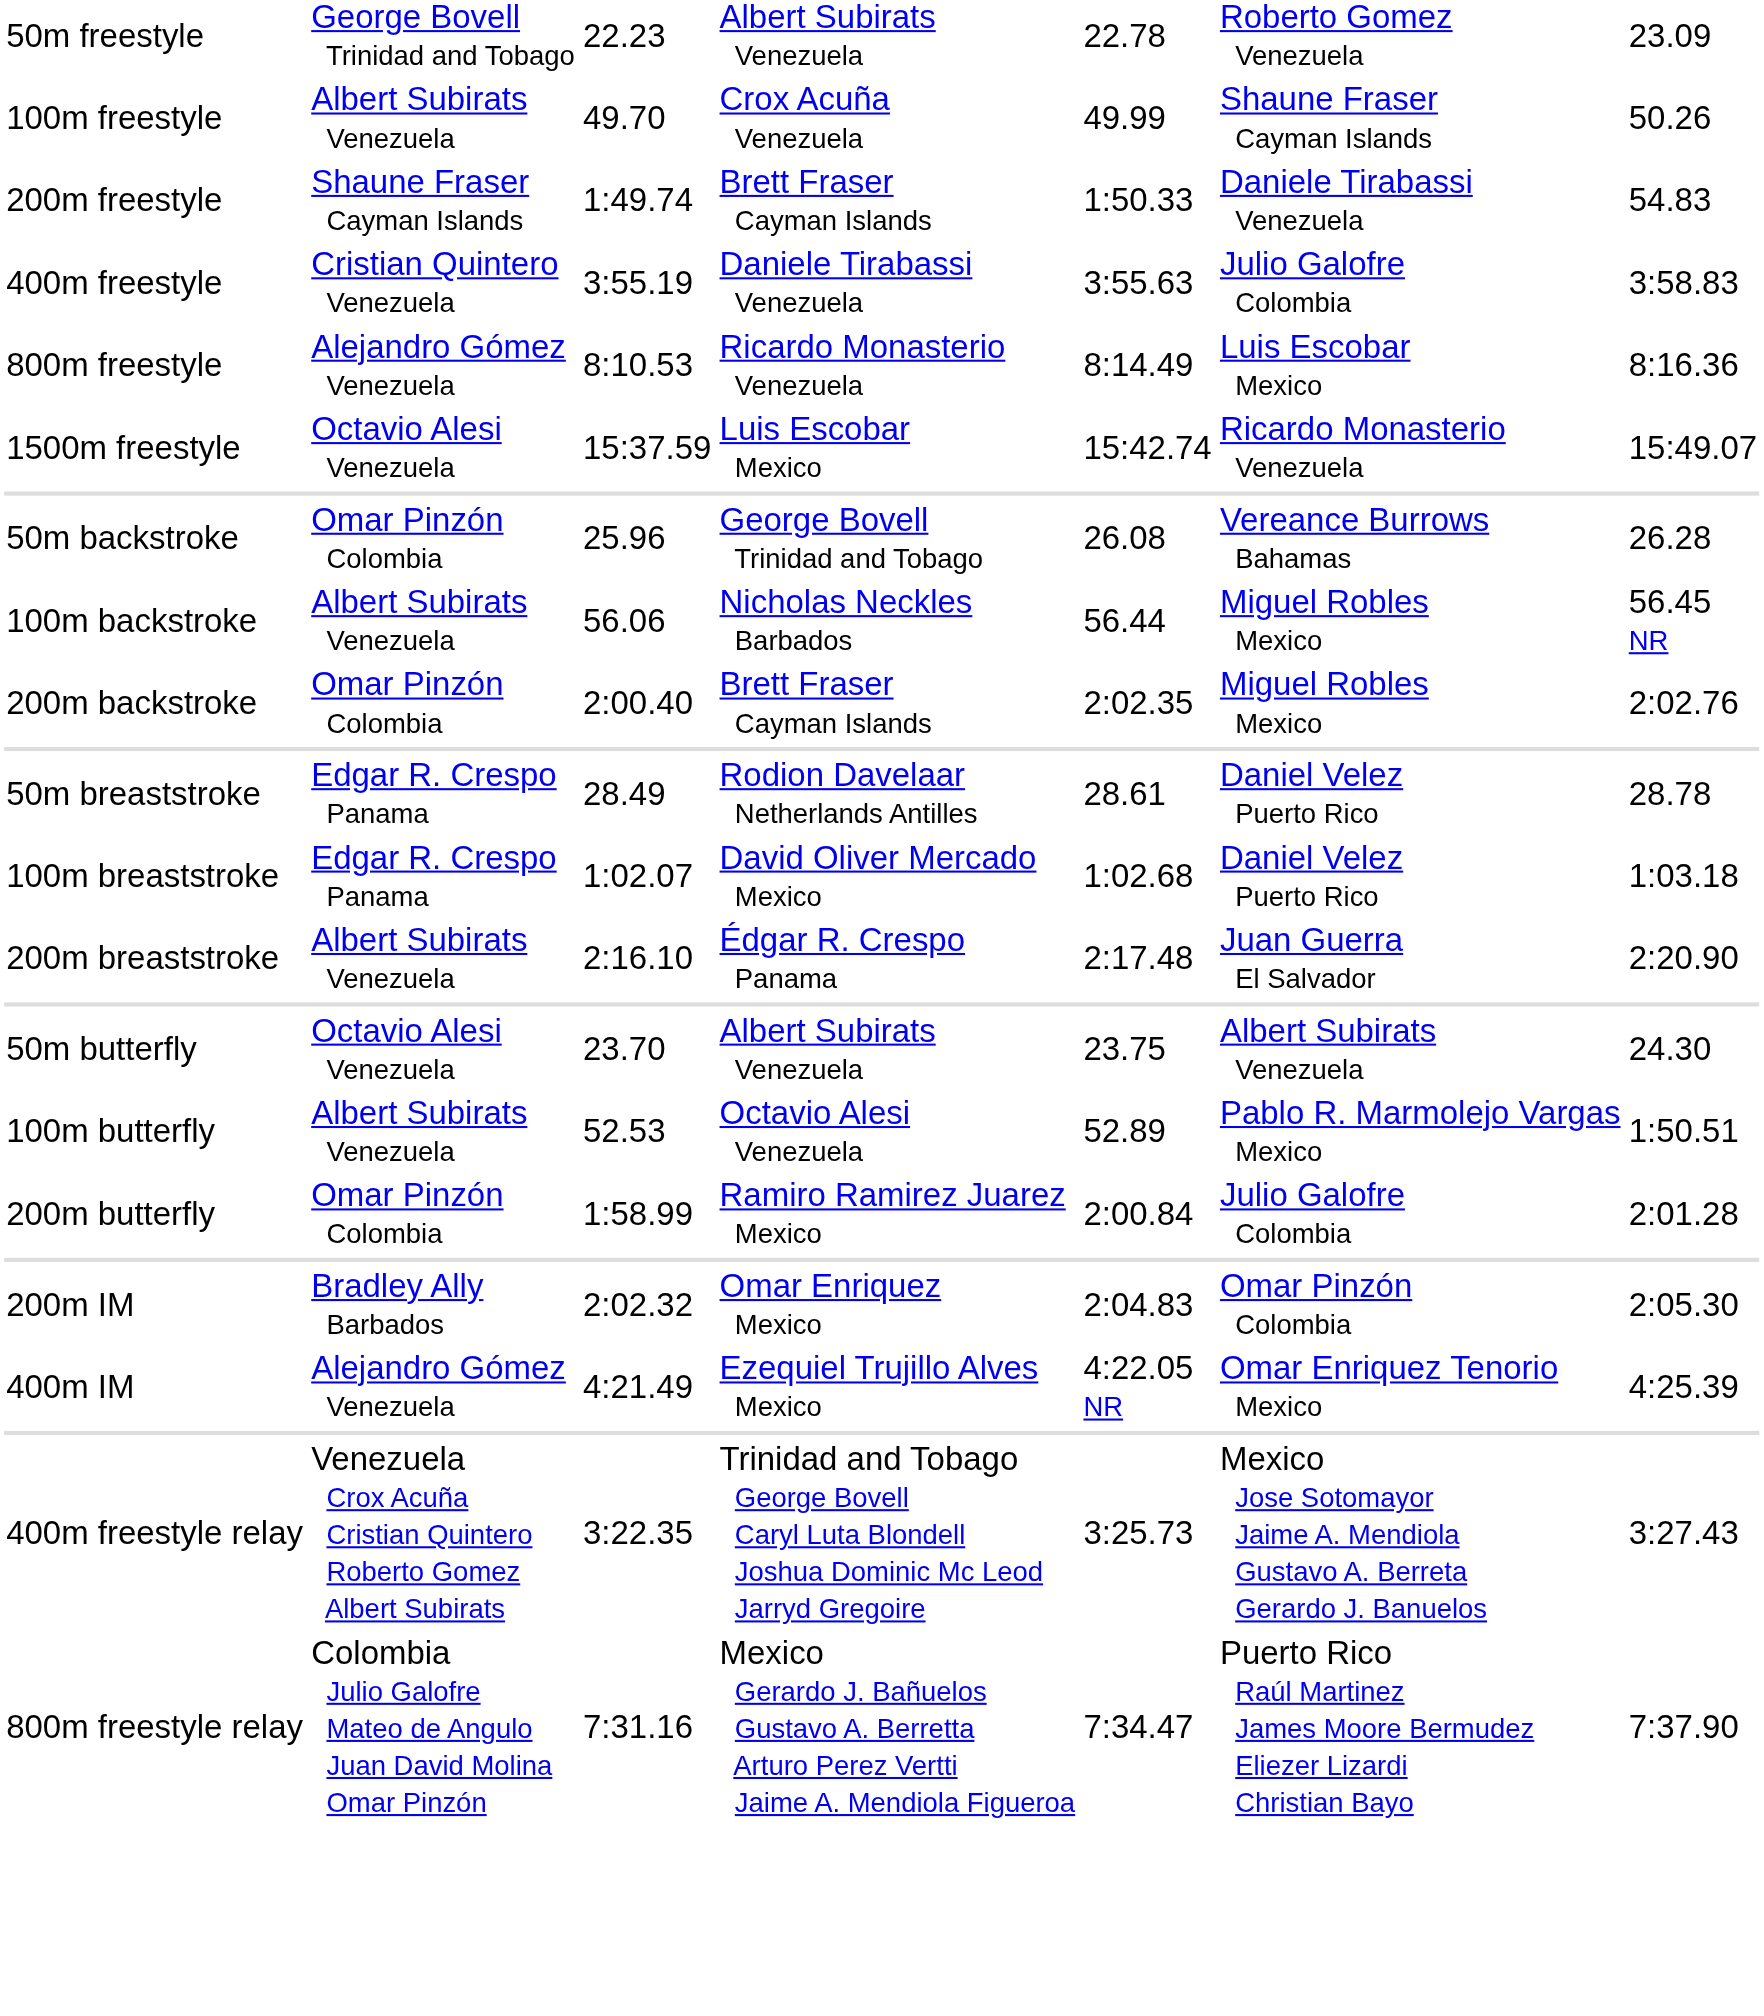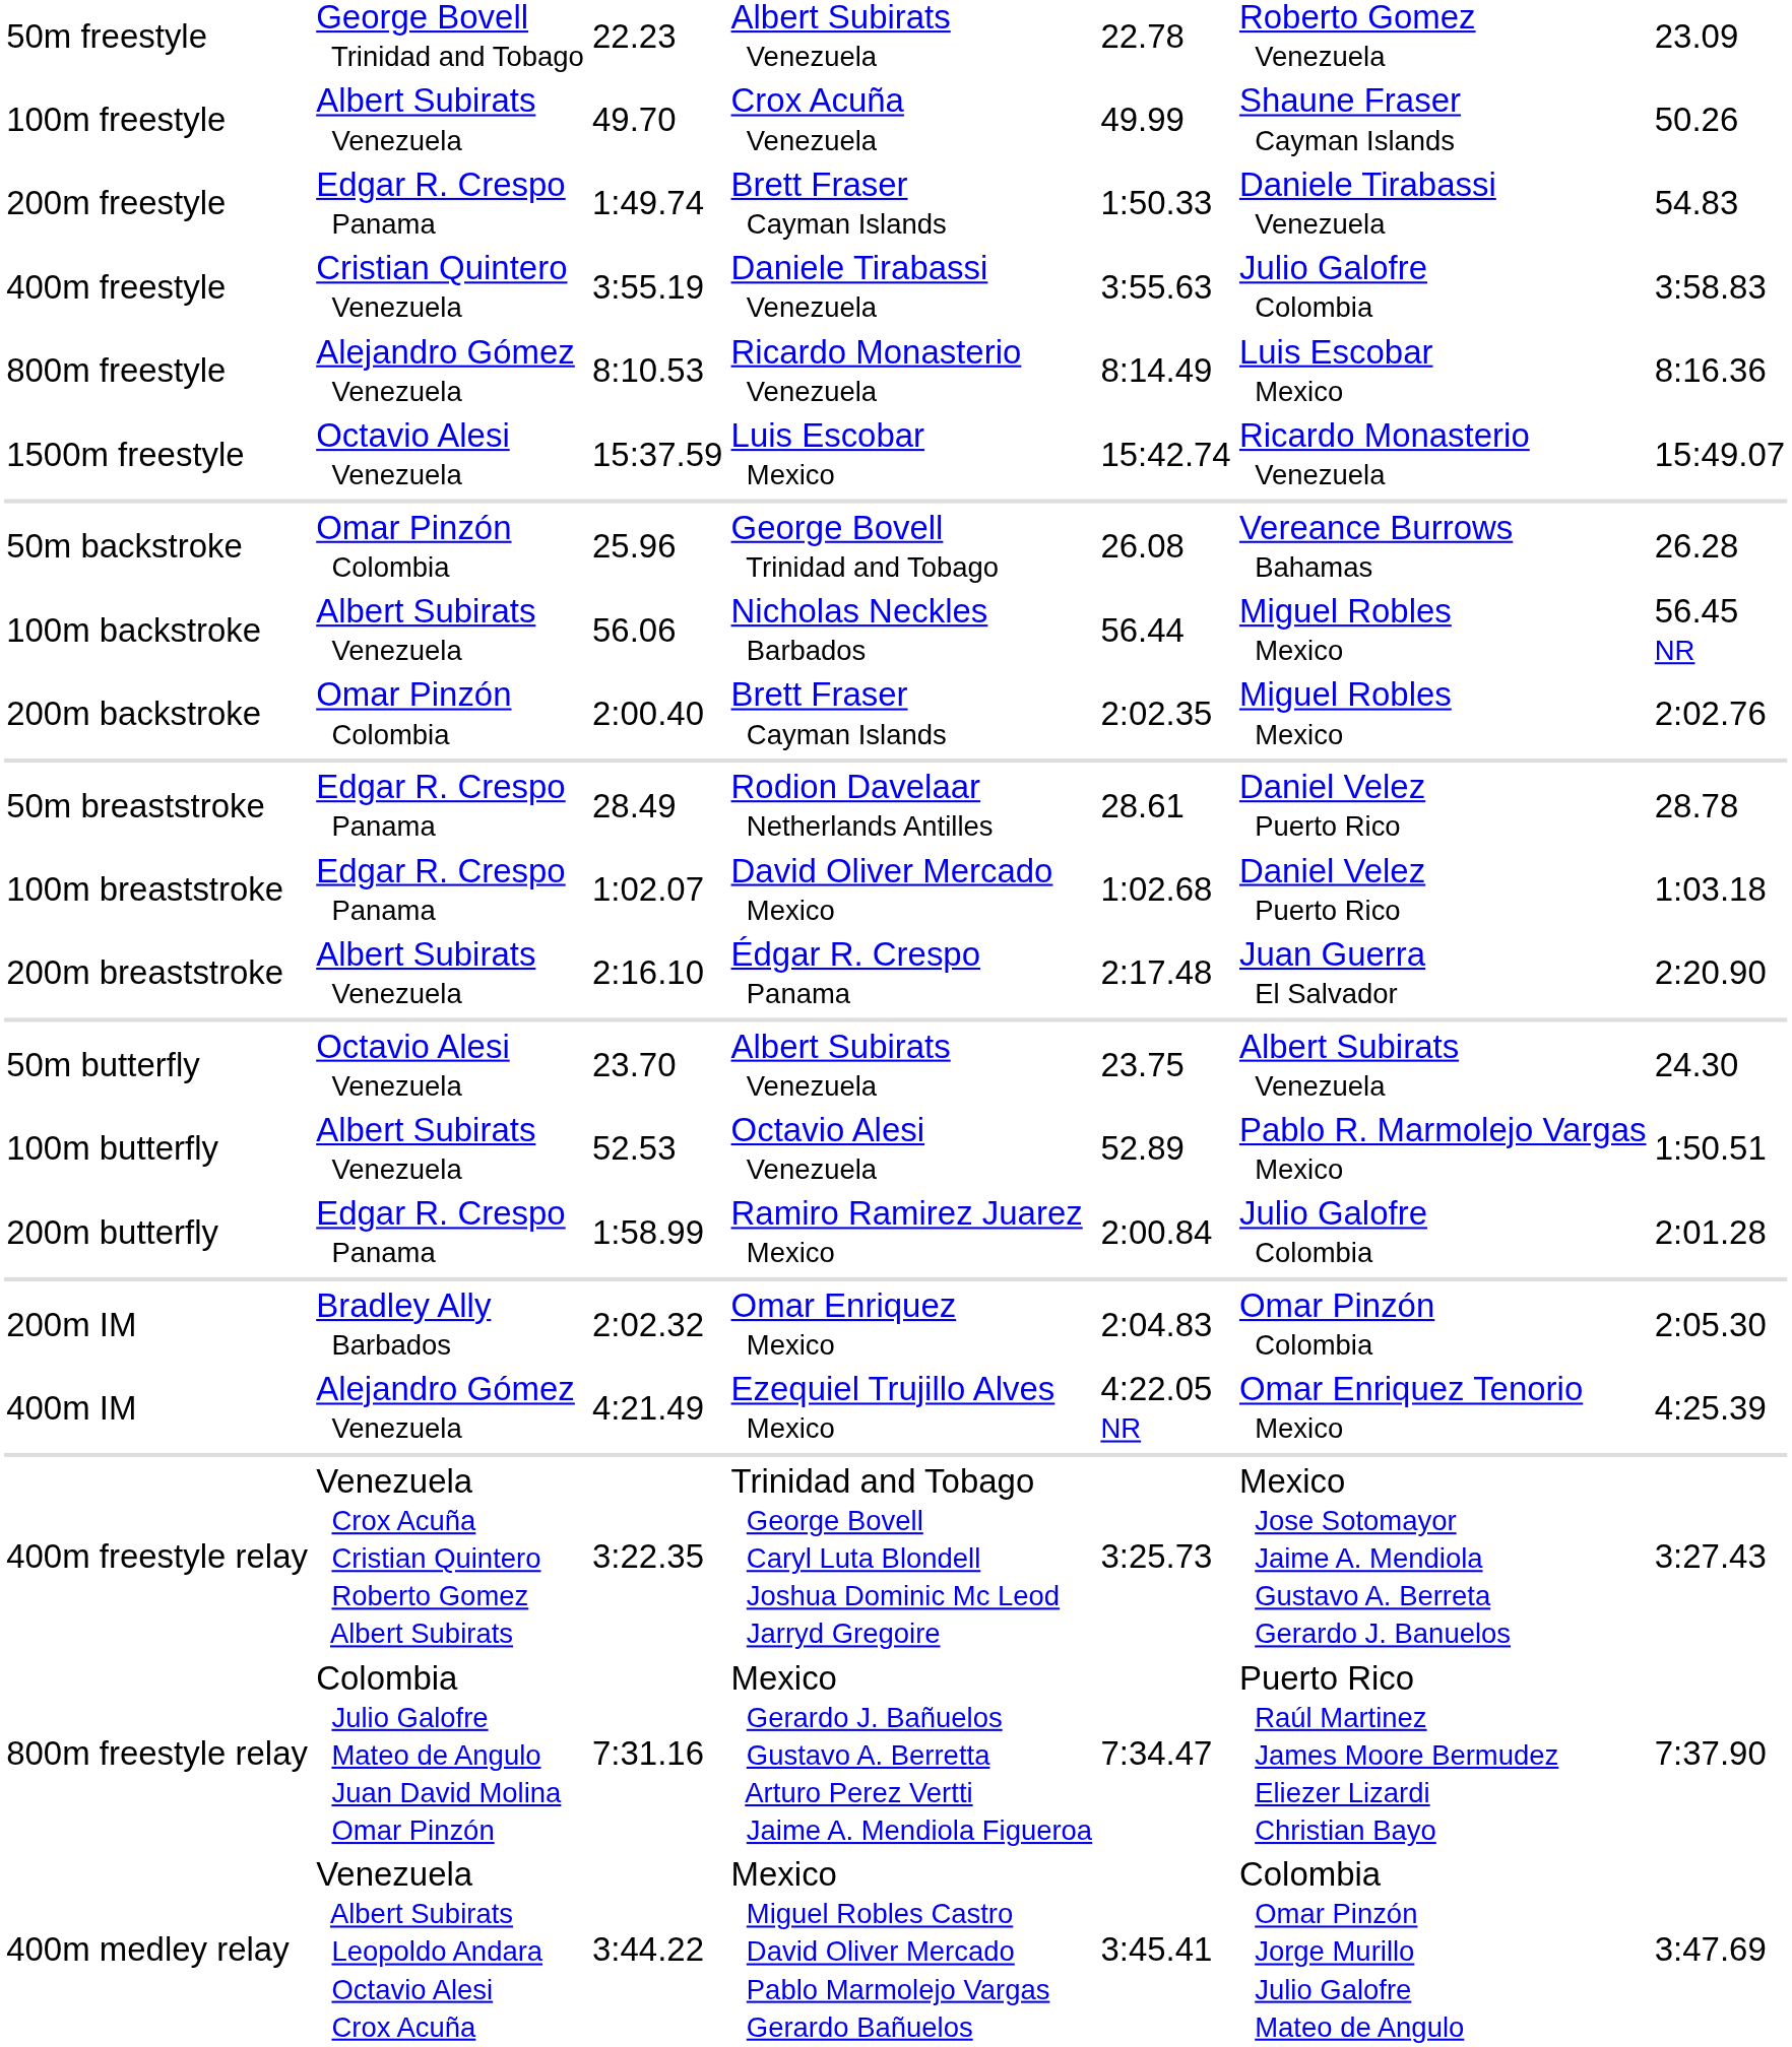200m freestyle | column 2: Shaune Fraser Cayman Islands -> Edgar R. Crespo Panama
200m butterfly | column 2: Omar Pinzón Colombia -> Edgar R. Crespo Panama
+ row: 400m medley relay | Venezuela Albert Subirats Leopoldo Andara Octavio Alesi Crox Acuña | 3:44.22 | Mexico Miguel Robles Castro David Oliver Mercado Pablo Marmolejo Vargas Gerardo Bañuelos | 3:45.41 | Colombia Omar Pinzón Jorge Murillo Julio Galofre Mateo de Angulo | 3:47.69
